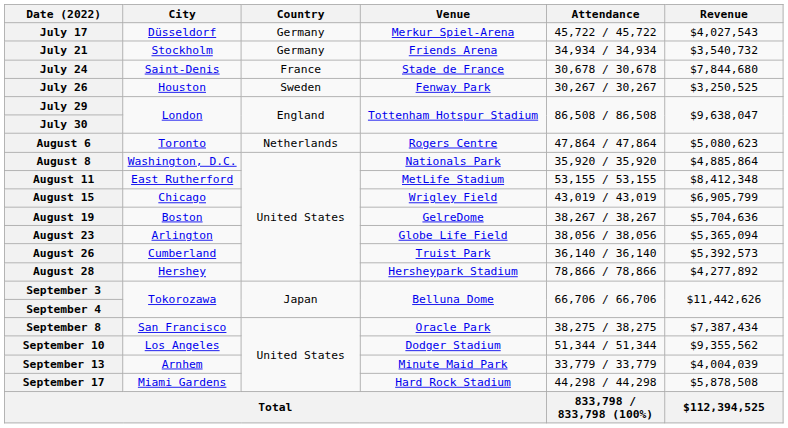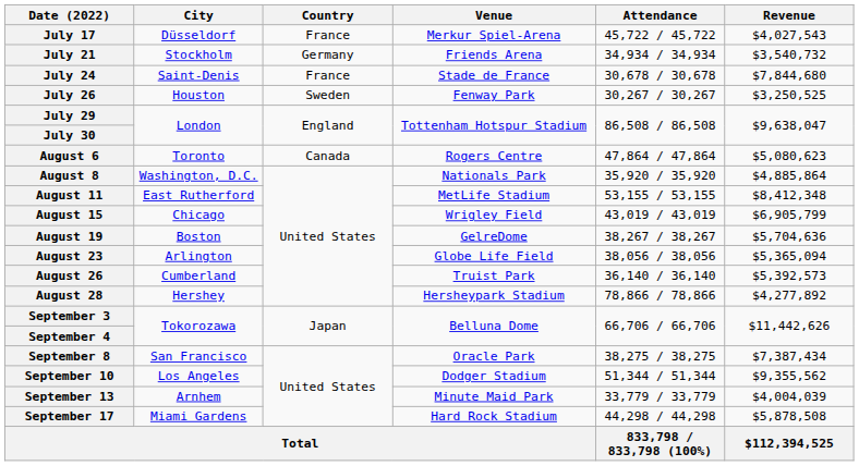July 17 | Country: Germany -> France
August 6 | Country: Netherlands -> Canada
